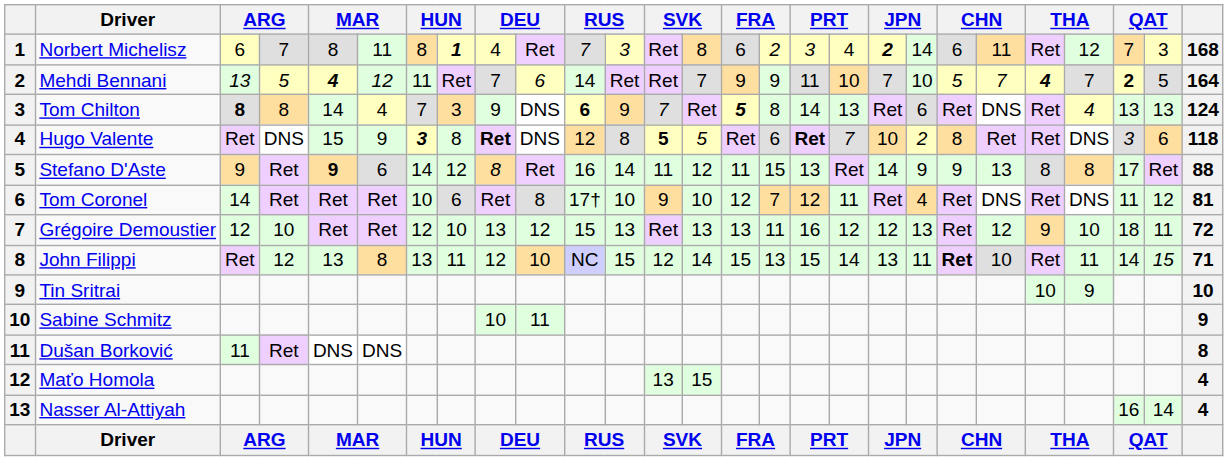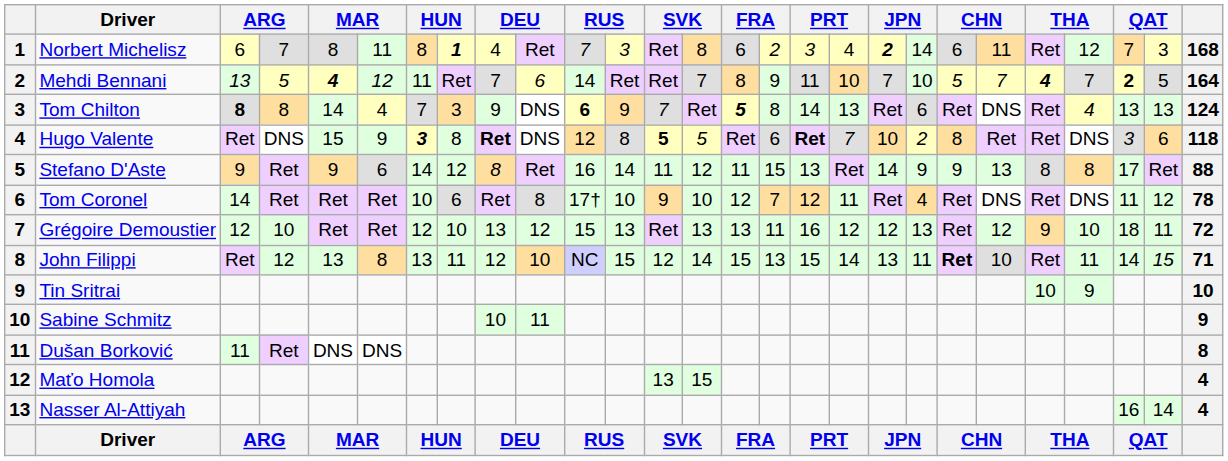Mehdi Bennani | column 15: 9 -> 8
Stefano D'Aste | column 5: bold -> normal
Tom Coronel | column 27: 81 -> 78
